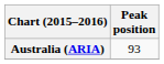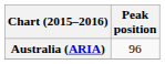Australia (ARIA) | Peak position: 93 -> 96
